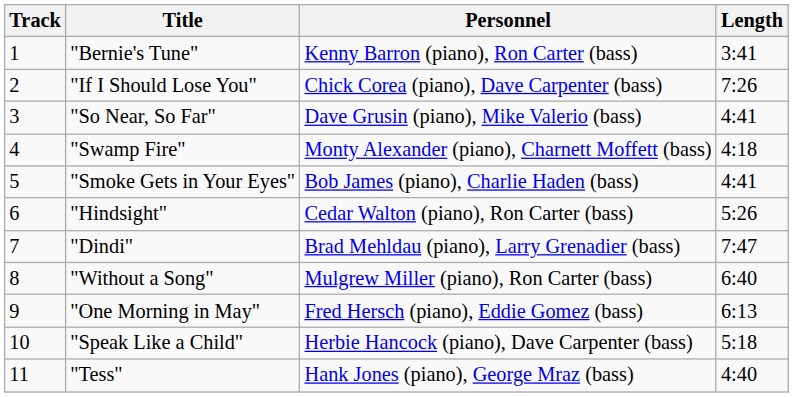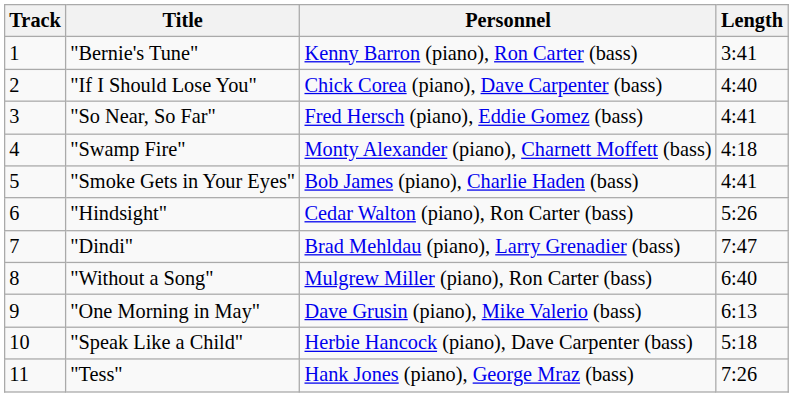"If I Should Lose You" | Length: 7:26 -> 4:40
"So Near, So Far" | Personnel: Dave Grusin (piano), Mike Valerio (bass) -> Fred Hersch (piano), Eddie Gomez (bass)
"One Morning in May" | Personnel: Fred Hersch (piano), Eddie Gomez (bass) -> Dave Grusin (piano), Mike Valerio (bass)
"Tess" | Length: 4:40 -> 7:26
